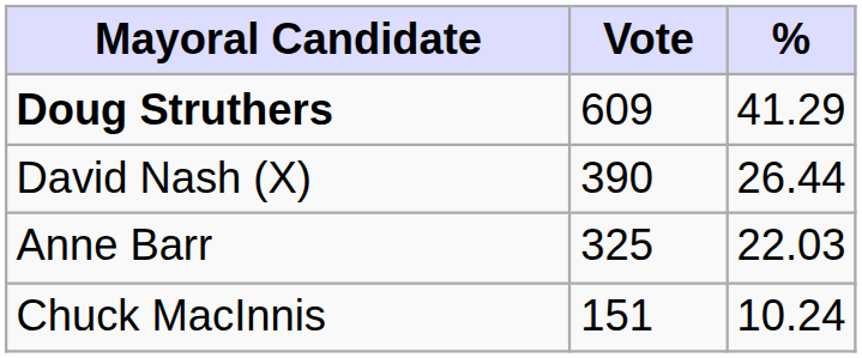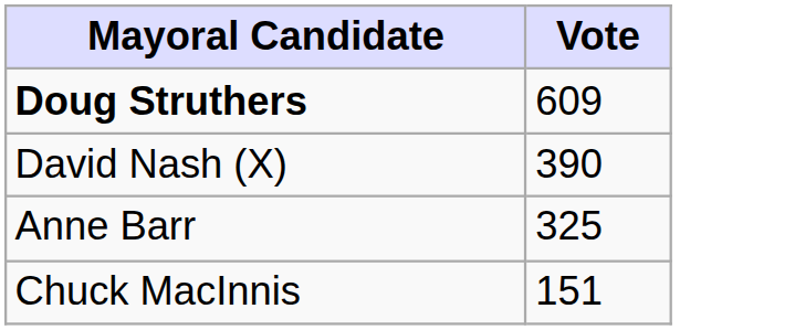- column: % | 41.29 | 26.44 | 22.03 | 10.24
